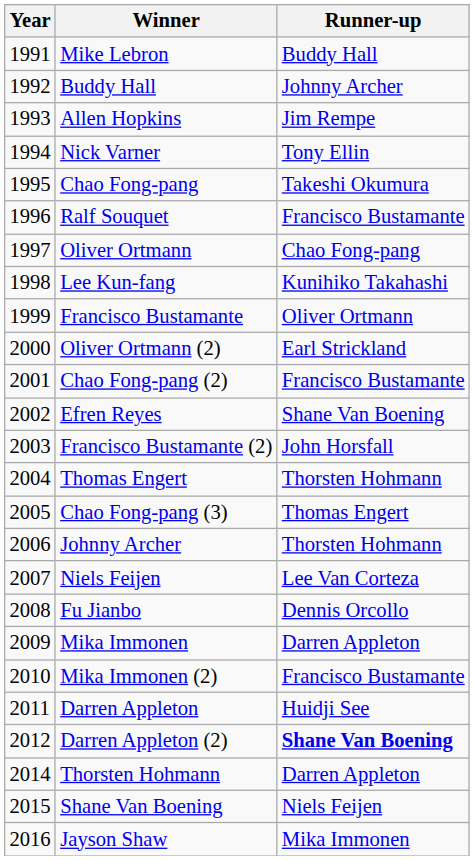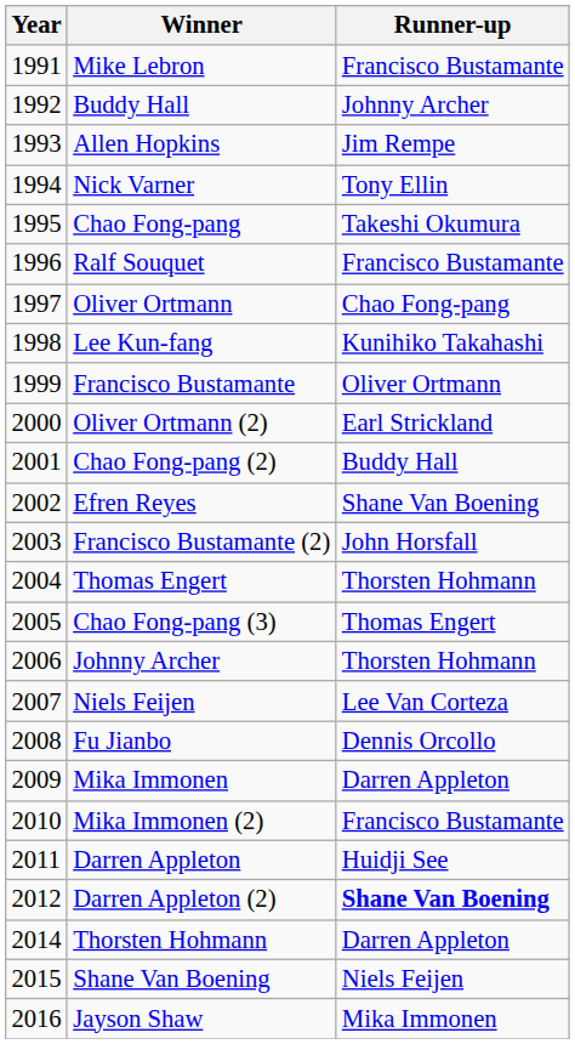Mike Lebron | Runner-up: Buddy Hall -> Francisco Bustamante
Chao Fong-pang (2) | Runner-up: Francisco Bustamante -> Buddy Hall
